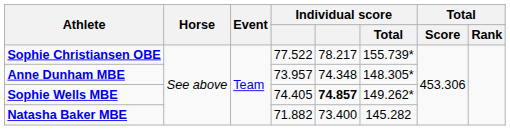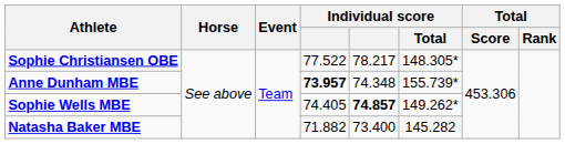Sophie Christiansen OBE | Individual score / Total: 155.739* -> 148.305*
Anne Dunham MBE | column 4: normal -> bold
Anne Dunham MBE | Individual score / Total: 148.305* -> 155.739*
